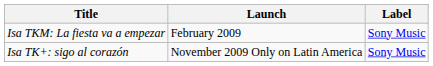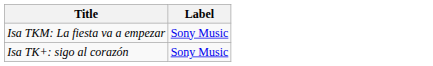- column: Launch | February 2009 | November 2009 Only on Latin America
